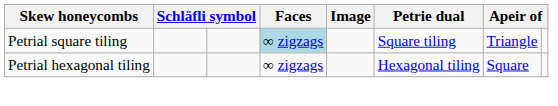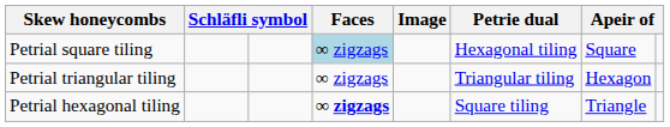Petrial square tiling | Petrie dual: Square tiling -> Hexagonal tiling
Petrial square tiling | column 7: Triangle -> Square
+ row: Petrial triangular tiling | ∞ zigzags | Triangular tiling | Hexagon
Petrial hexagonal tiling | Faces: normal -> bold
Petrial hexagonal tiling | Petrie dual: Hexagonal tiling -> Square tiling
Petrial hexagonal tiling | column 7: Square -> Triangle
